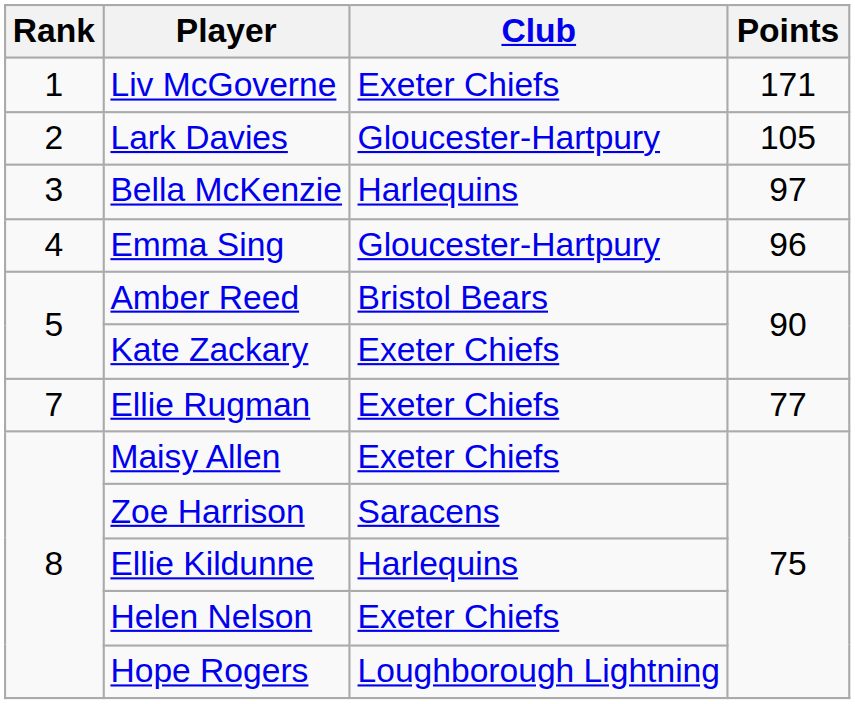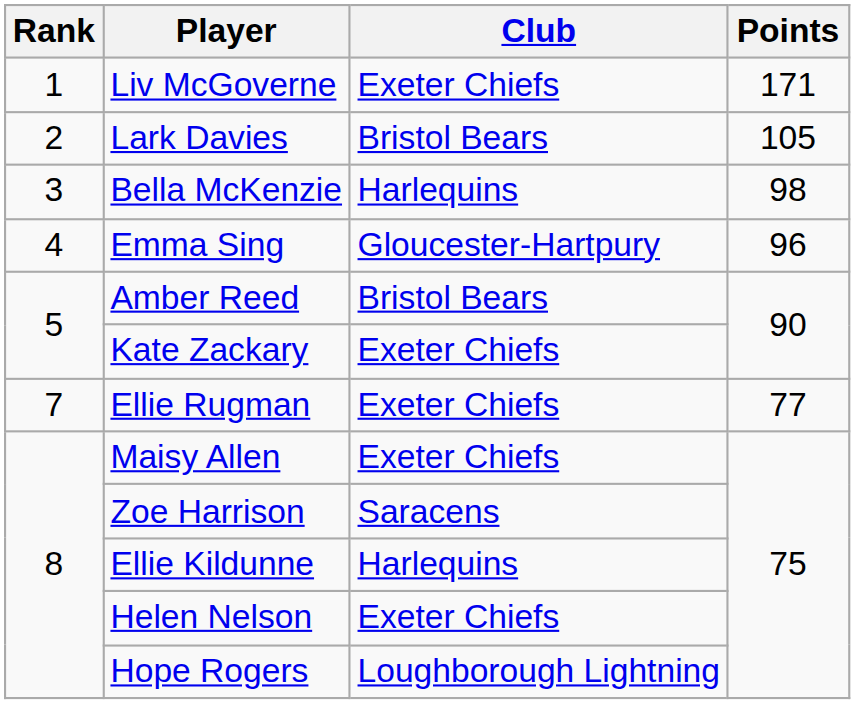Lark Davies | Club: Gloucester-Hartpury -> Bristol Bears
Bella McKenzie | Points: 97 -> 98
